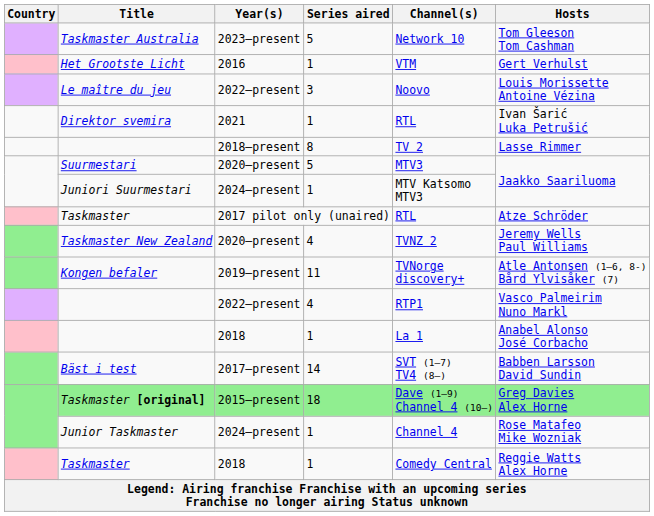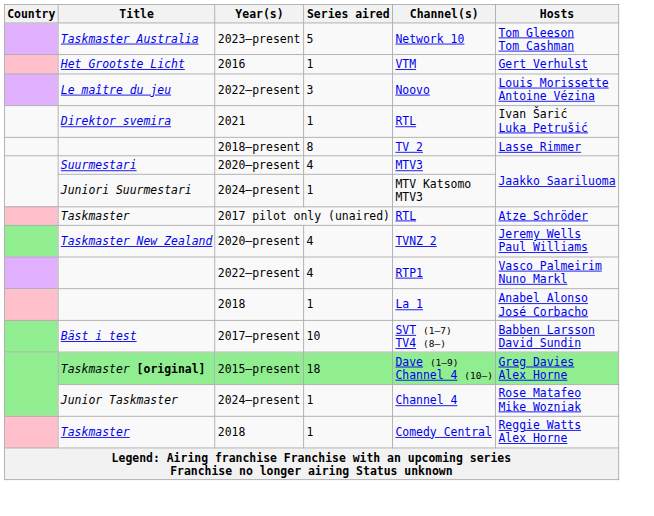Suurmestari | Series aired: 5 -> 4
- row: Kongen befaler | 2019–present | 11 | TVNorge discovery+ | Atle Antonsen (1–6, 8-) Bård Ylvisåker (7)
Bäst i test | Series aired: 14 -> 10
